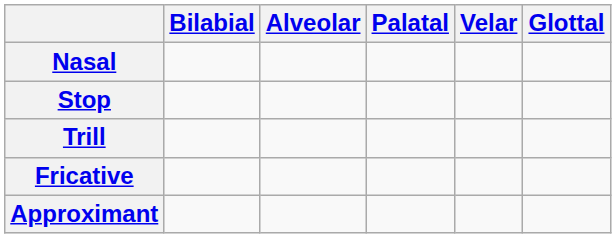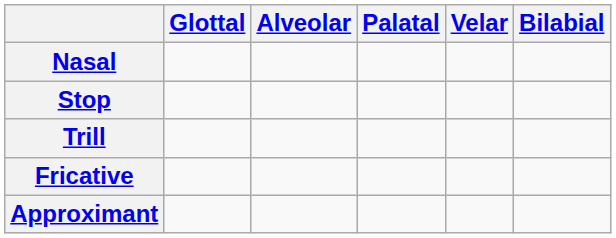columns swapped: Bilabial <-> Glottal
